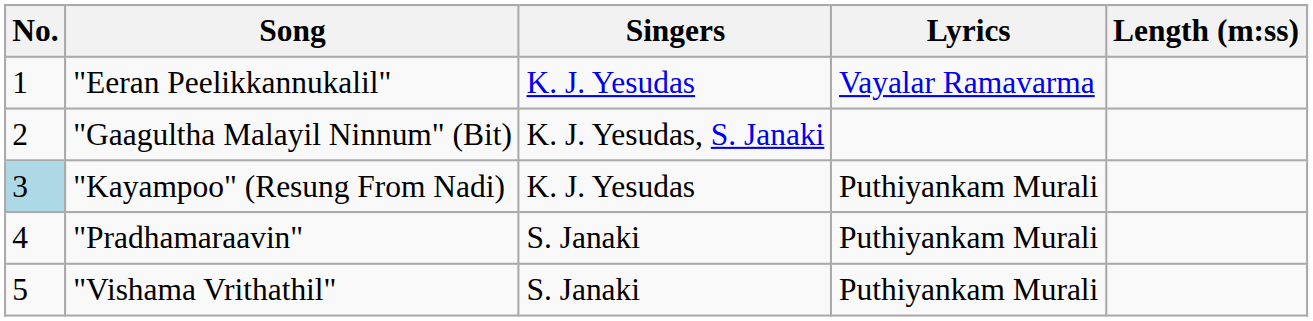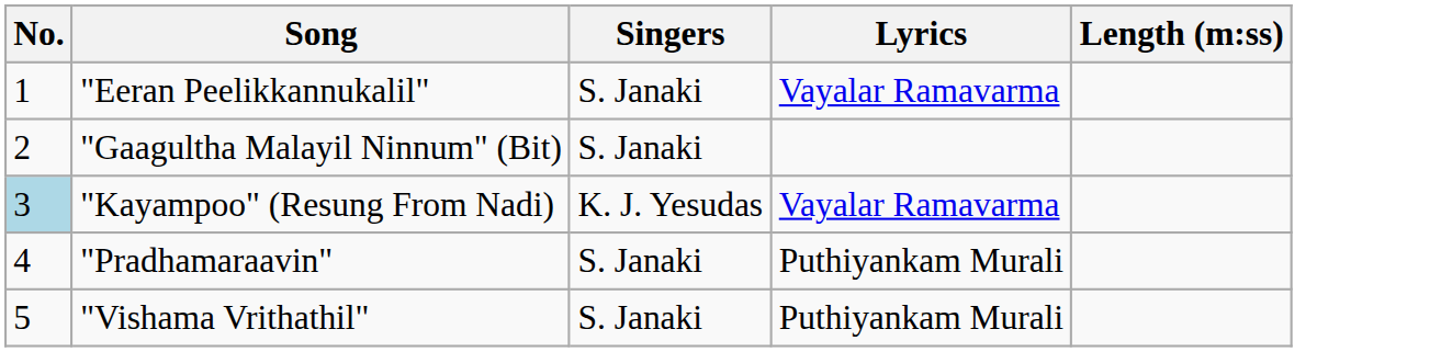"Eeran Peelikkannukalil" | Singers: K. J. Yesudas -> S. Janaki
"Gaagultha Malayil Ninnum" (Bit) | Singers: K. J. Yesudas, S. Janaki -> S. Janaki
"Kayampoo" (Resung From Nadi) | Lyrics: Puthiyankam Murali -> Vayalar Ramavarma
